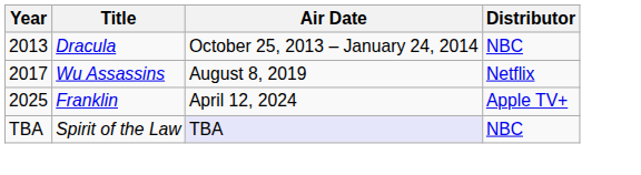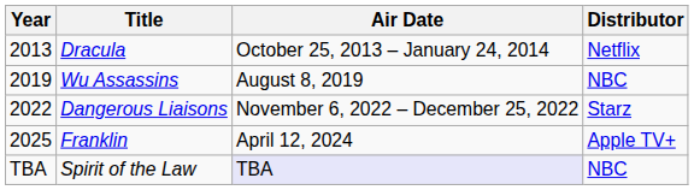Dracula | Distributor: NBC -> Netflix
Wu Assassins | Year: 2017 -> 2019
Wu Assassins | Distributor: Netflix -> NBC
+ row: 2022 | Dangerous Liaisons | November 6, 2022 – December 25, 2022 | Starz
